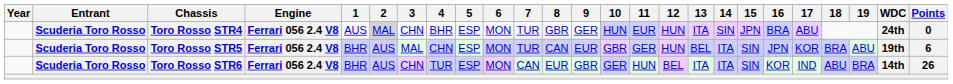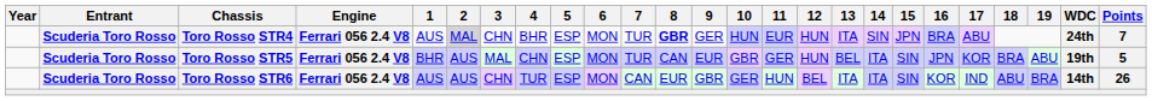Toro Rosso STR4 | 8: normal -> bold
Toro Rosso STR4 | Points: 0 -> 7
Toro Rosso STR5 | Points: 6 -> 5
Toro Rosso STR6 | 1: BHR -> AUS
